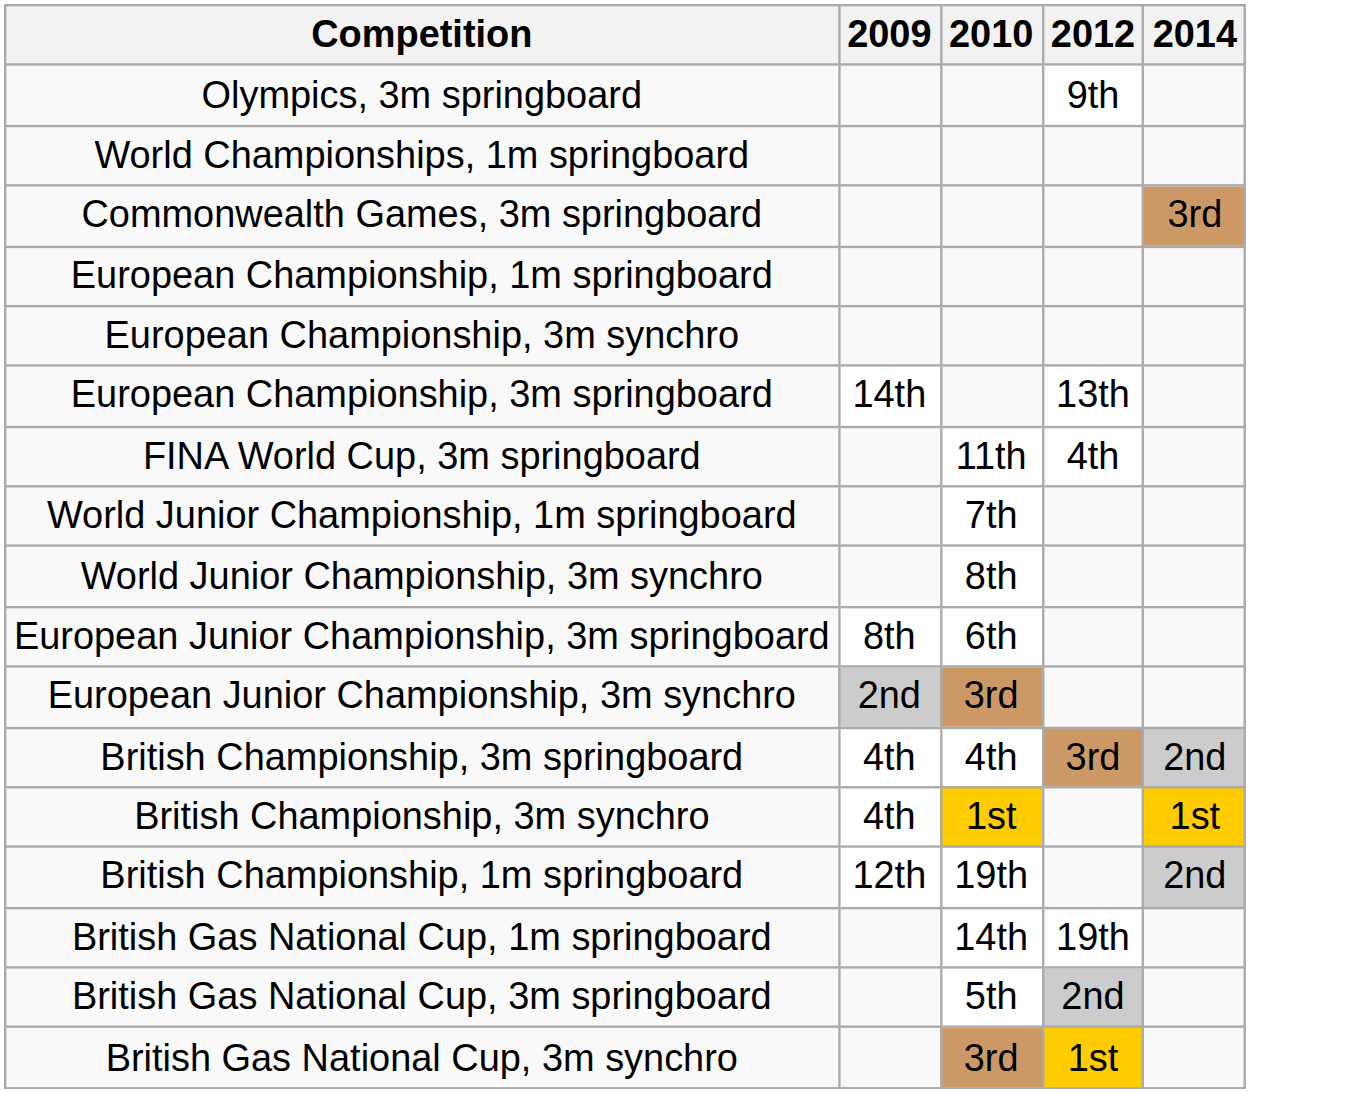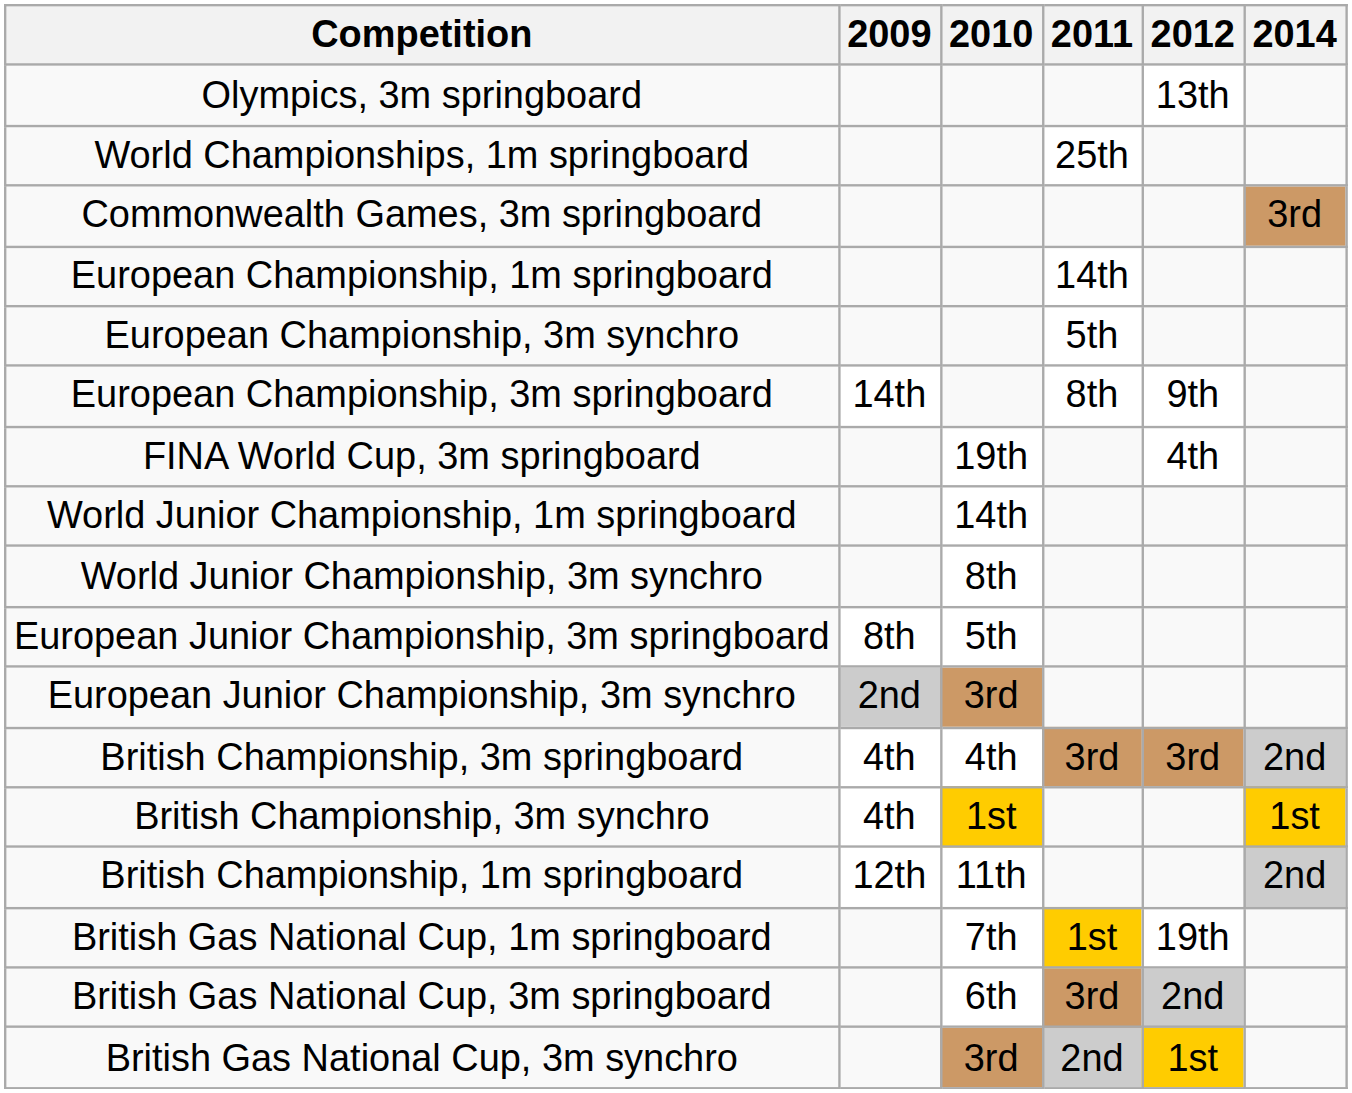+ column: 2011 | 25th | 14th | 5th | 8th | 3rd | 1st | 3rd | 2nd
Olympics, 3m springboard | 2012: 9th -> 13th
European Championship, 3m springboard | 2012: 13th -> 9th
FINA World Cup, 3m springboard | 2010: 11th -> 19th
World Junior Championship, 1m springboard | 2010: 7th -> 14th
European Junior Championship, 3m springboard | 2010: 6th -> 5th
British Championship, 1m springboard | 2010: 19th -> 11th
British Gas National Cup, 1m springboard | 2010: 14th -> 7th
British Gas National Cup, 3m springboard | 2010: 5th -> 6th
